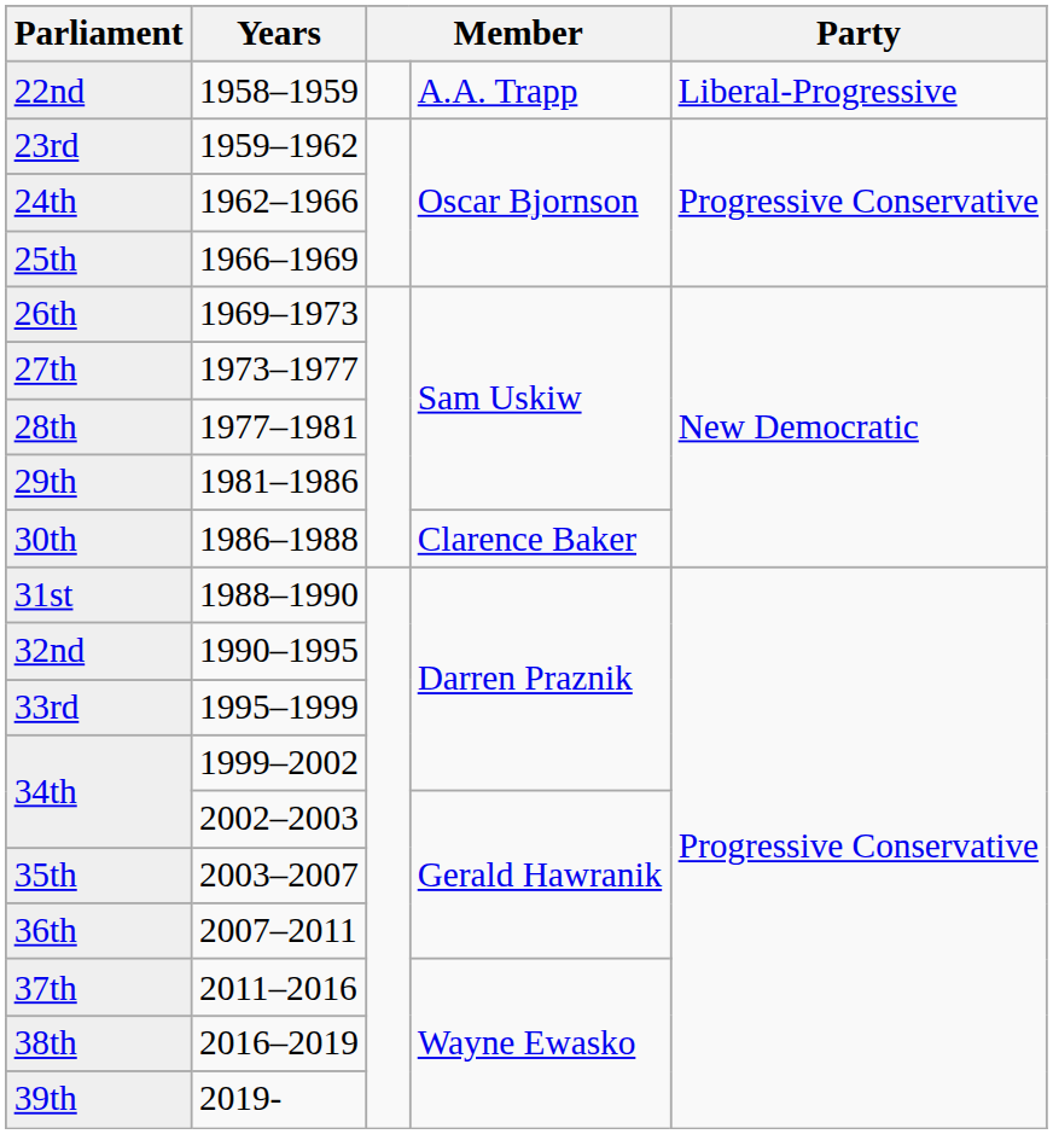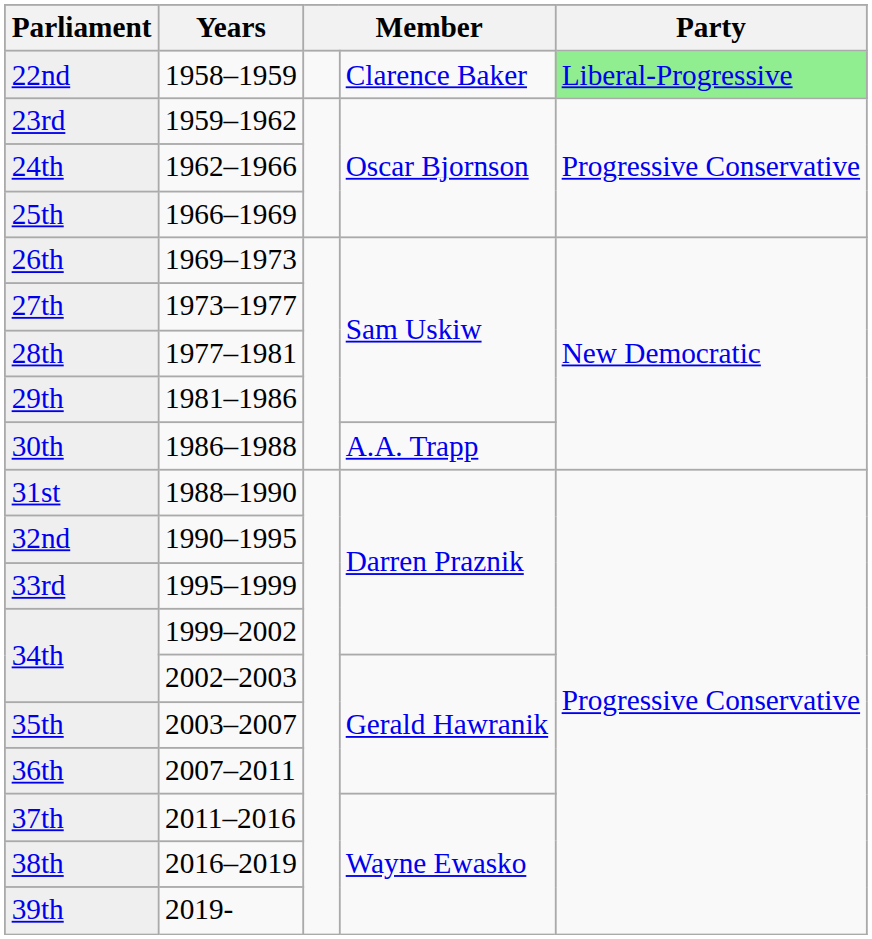22nd | column 4: A.A. Trapp -> Clarence Baker
22nd | Party: no background -> lightgreen background
30th | column 4: Clarence Baker -> A.A. Trapp
